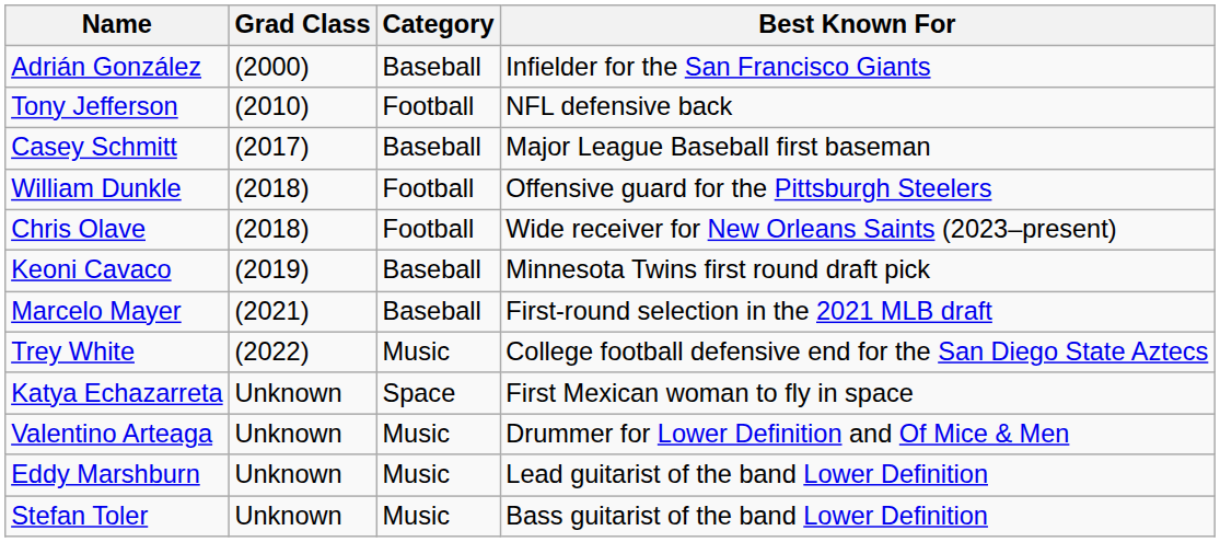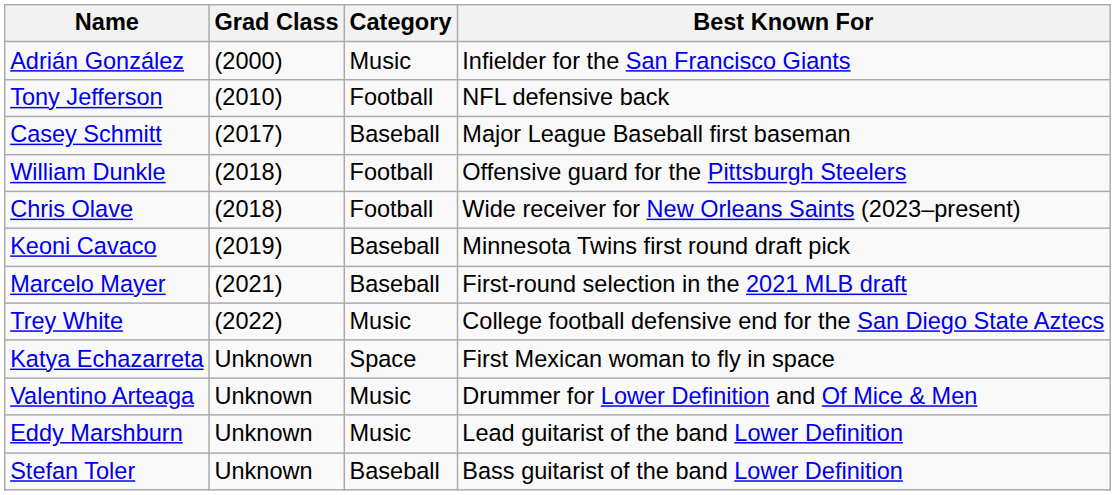Adrián González | Category: Baseball -> Music
Stefan Toler | Category: Music -> Baseball
